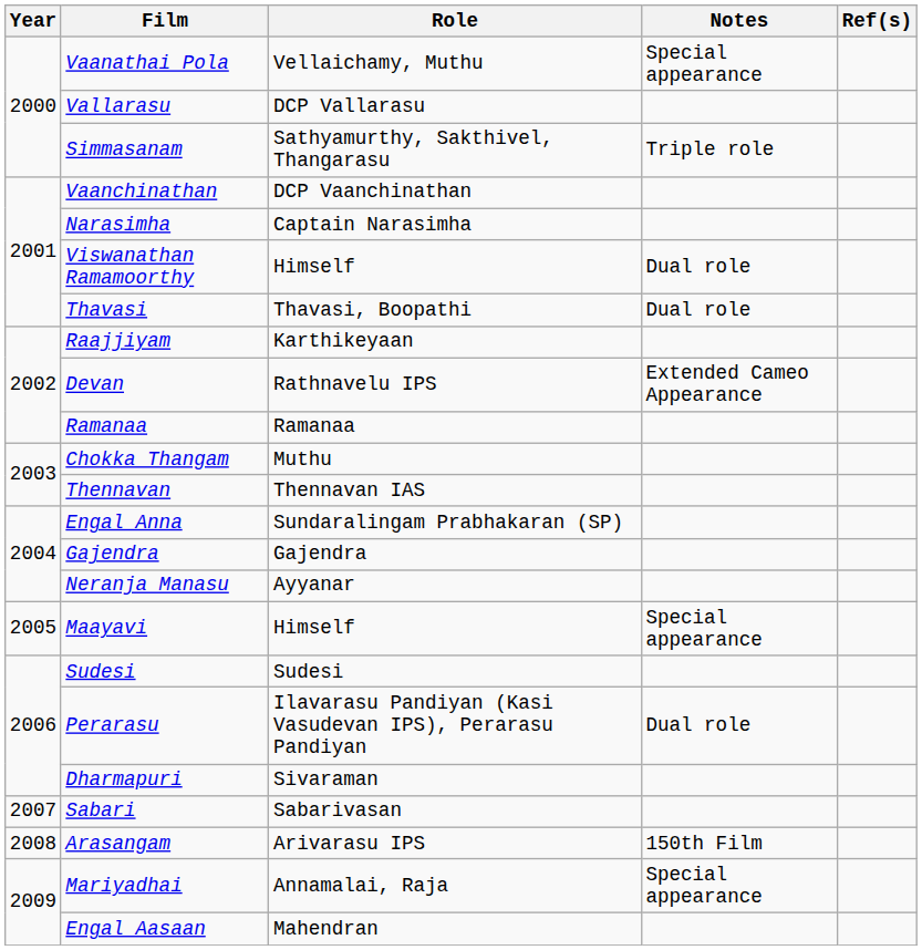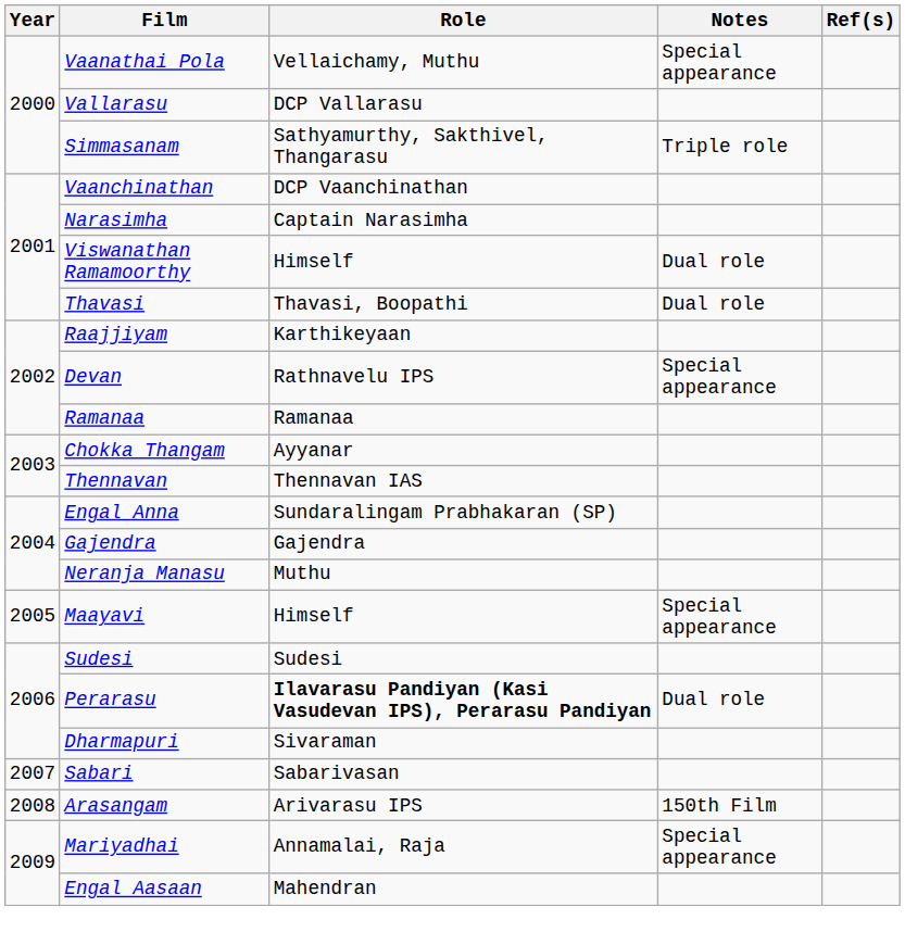Devan | Notes: Extended Cameo Appearance -> Special appearance
Chokka Thangam | Role: Muthu -> Ayyanar
Neranja Manasu | Role: Ayyanar -> Muthu
Perarasu | Role: normal -> bold
